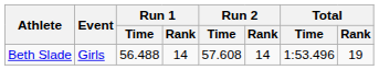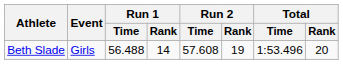Beth Slade | Run 2 / Rank: 14 -> 19
Beth Slade | Total / Rank: 19 -> 20
